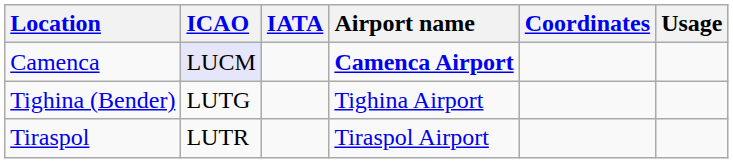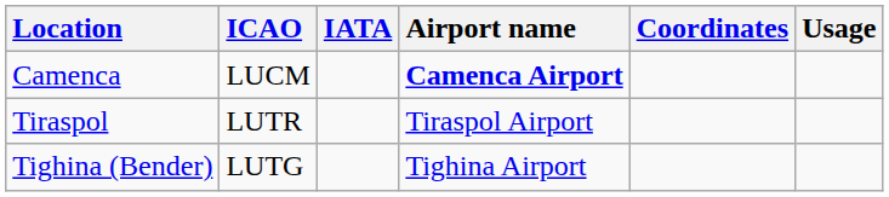Camenca | ICAO: lavender background -> no background
rows swapped: Tighina (Bender) <-> Tiraspol
